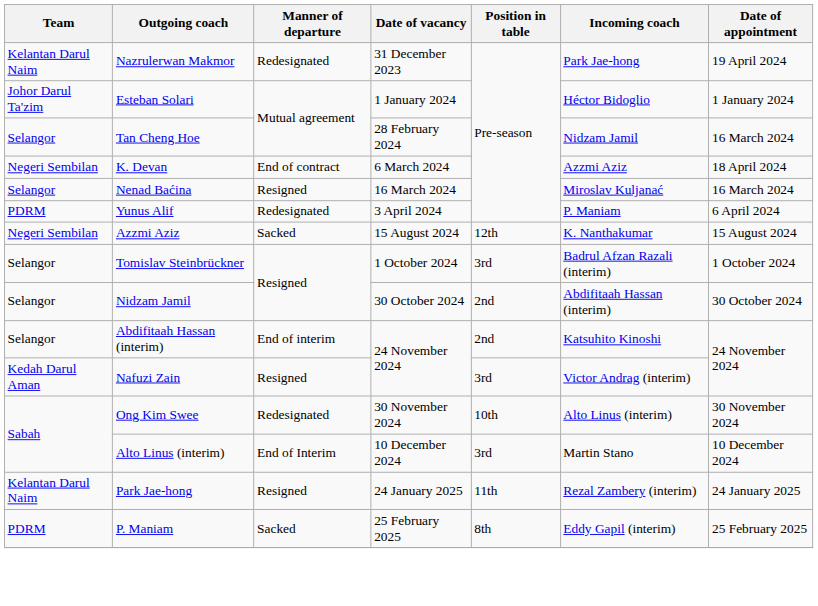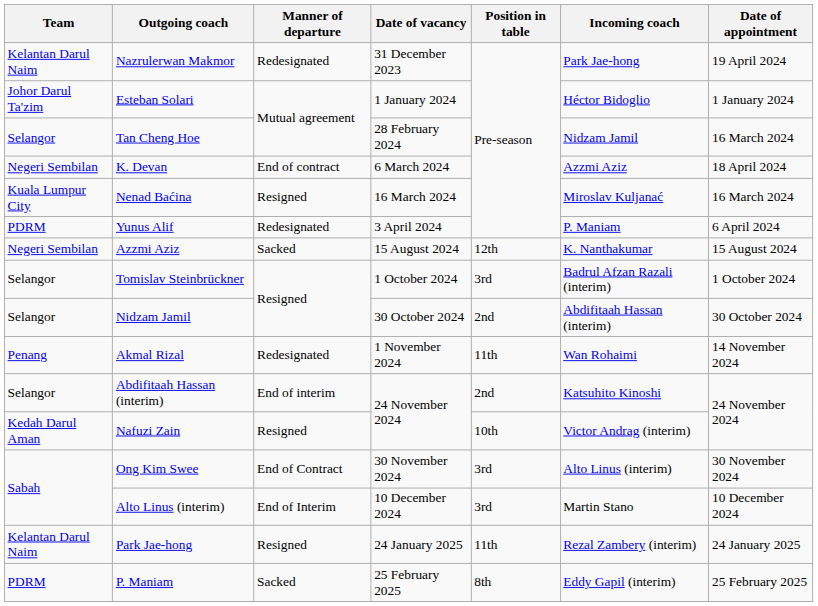Nenad Baćina | Team: Selangor -> Kuala Lumpur City
+ row: Penang | Akmal Rizal | Redesignated | 1 November 2024 | 11th | Wan Rohaimi | 14 November 2024
Nafuzi Zain | Position in table: 3rd -> 10th
Ong Kim Swee | Manner of departure: Redesignated -> End of Contract
Ong Kim Swee | Position in table: 10th -> 3rd
